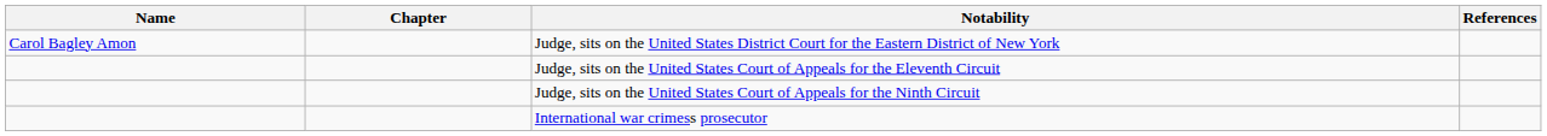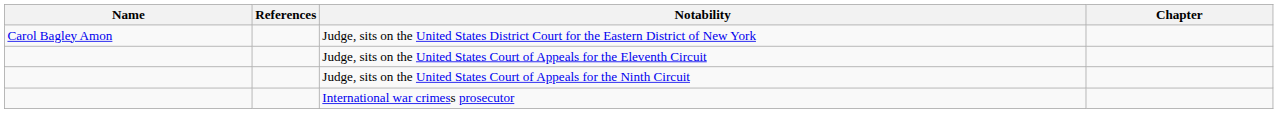columns swapped: Chapter <-> References
